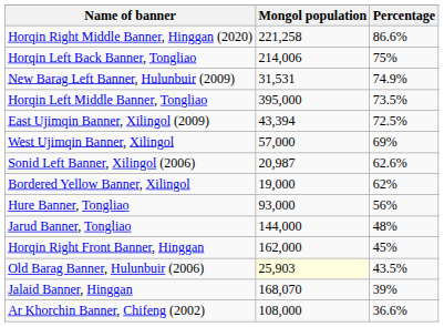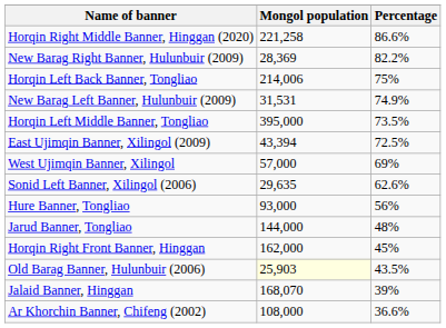+ row: New Barag Right Banner, Hulunbuir (2009) | 28,369 | 82.2%
Sonid Left Banner, Xilingol (2006) | Mongol population: 20,987 -> 29,635
- row: Bordered Yellow Banner, Xilingol | 19,000 | 62%
